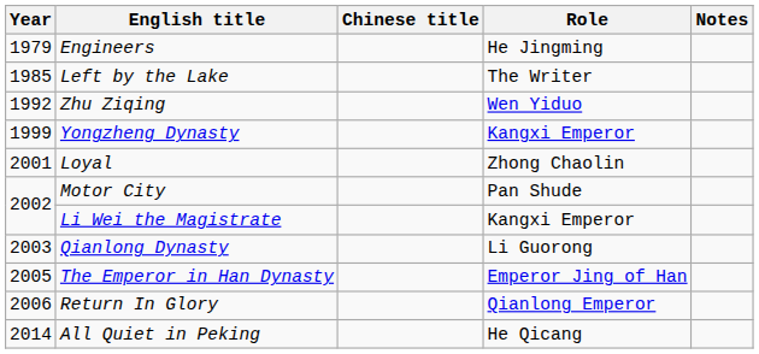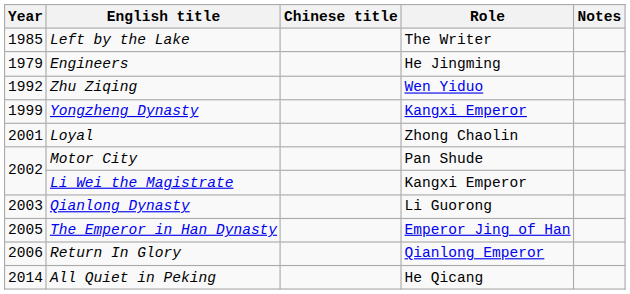rows swapped: Left by the Lake <-> Engineers
